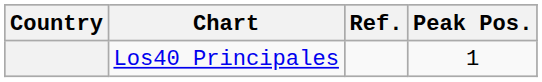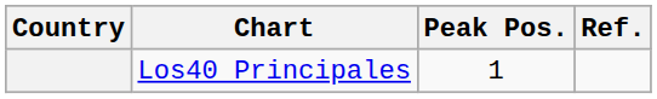columns swapped: Peak Pos. <-> Ref.
